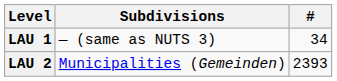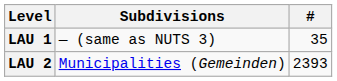LAU 1 | #: 34 -> 35
